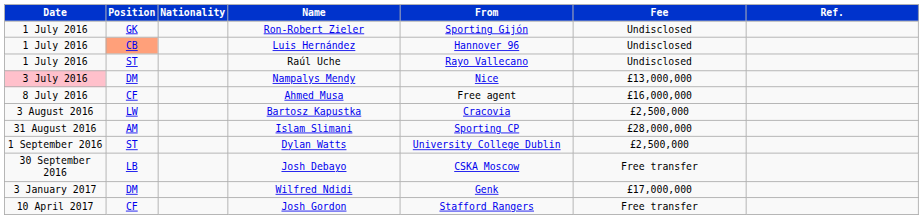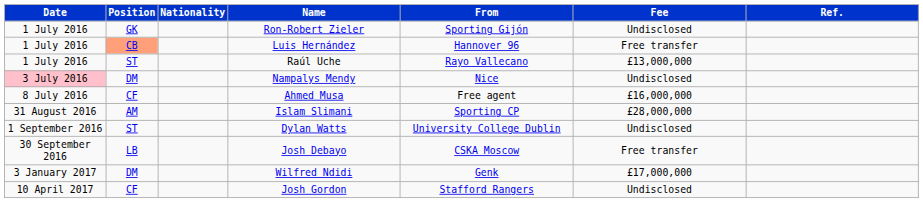Luis Hernández | Fee: Undisclosed -> Free transfer
Raúl Uche | Fee: Undisclosed -> £13,000,000
Nampalys Mendy | Fee: £13,000,000 -> Undisclosed
- row: 3 August 2016 | LW | Bartosz Kapustka | Cracovia | £2,500,000
Dylan Watts | Fee: £2,500,000 -> Undisclosed
Josh Gordon | Fee: Free transfer -> Undisclosed
